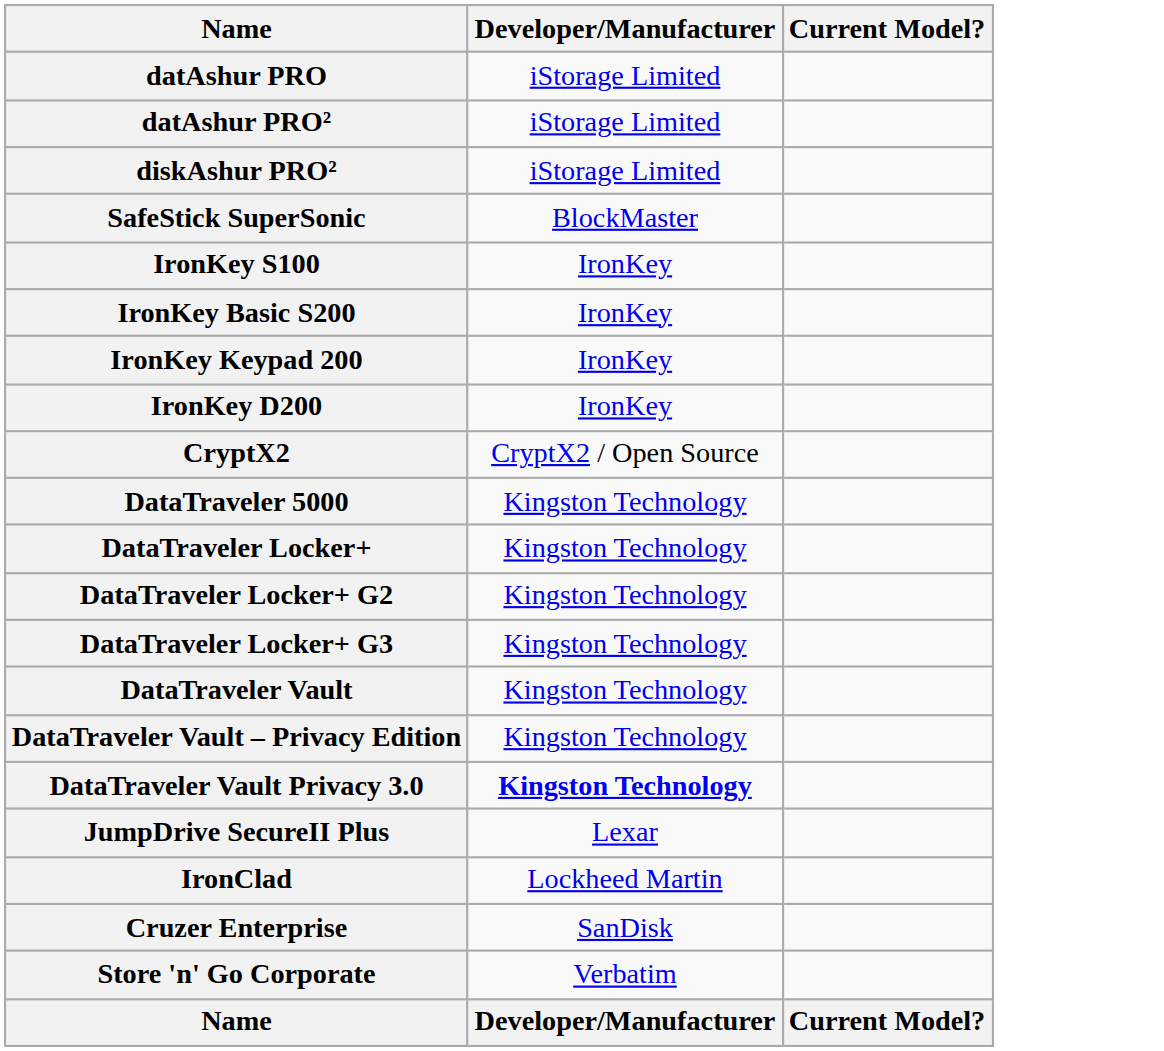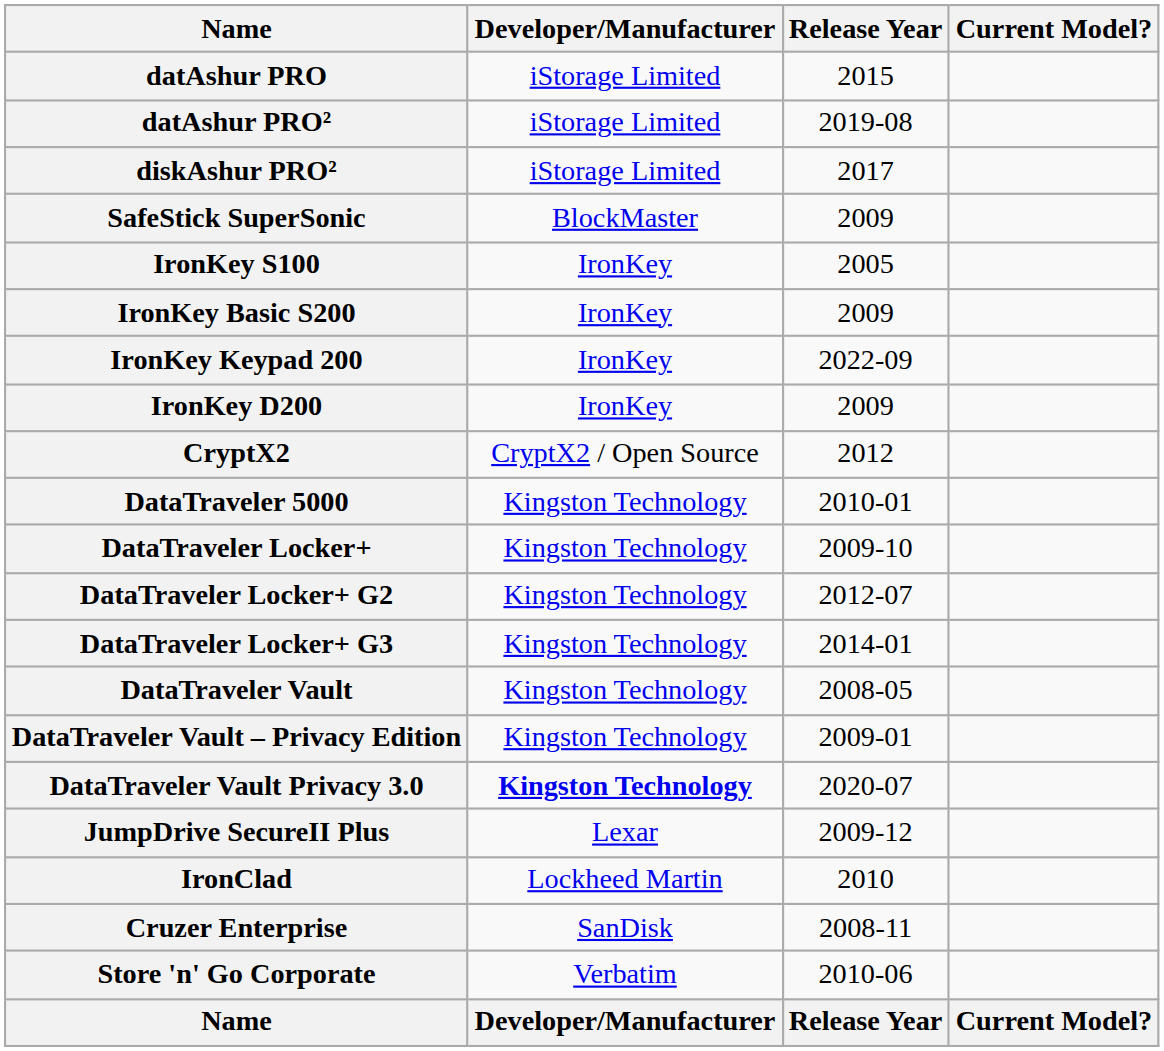+ column: Release Year | 2015 | 2019-08 | 2017 | 2009 | 2005 | 2009 | 2022-09 | 2009 | 2012 | 2010-01 | 2009-10 | 2012-07 | 2014-01 | 2008-05 | 2009-01 | 2020-07 | 2009-12 | 2010 | 2008-11 | 2010-06 | Release Year
